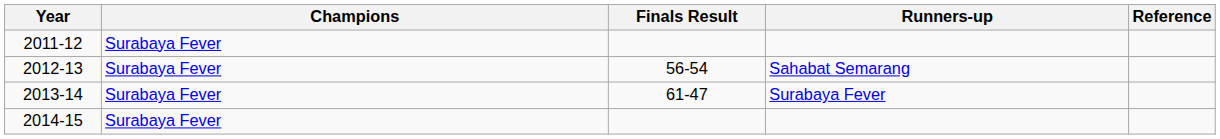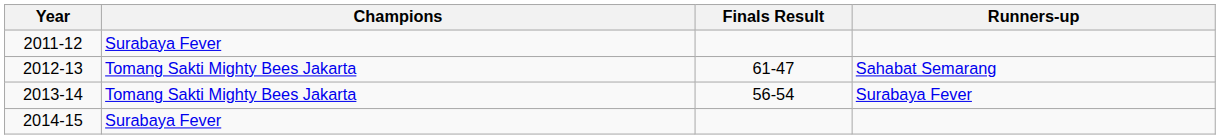- column: Reference
2012-13 | Champions: Surabaya Fever -> Tomang Sakti Mighty Bees Jakarta
2012-13 | Finals Result: 56-54 -> 61-47
2013-14 | Champions: Surabaya Fever -> Tomang Sakti Mighty Bees Jakarta
2013-14 | Finals Result: 61-47 -> 56-54
